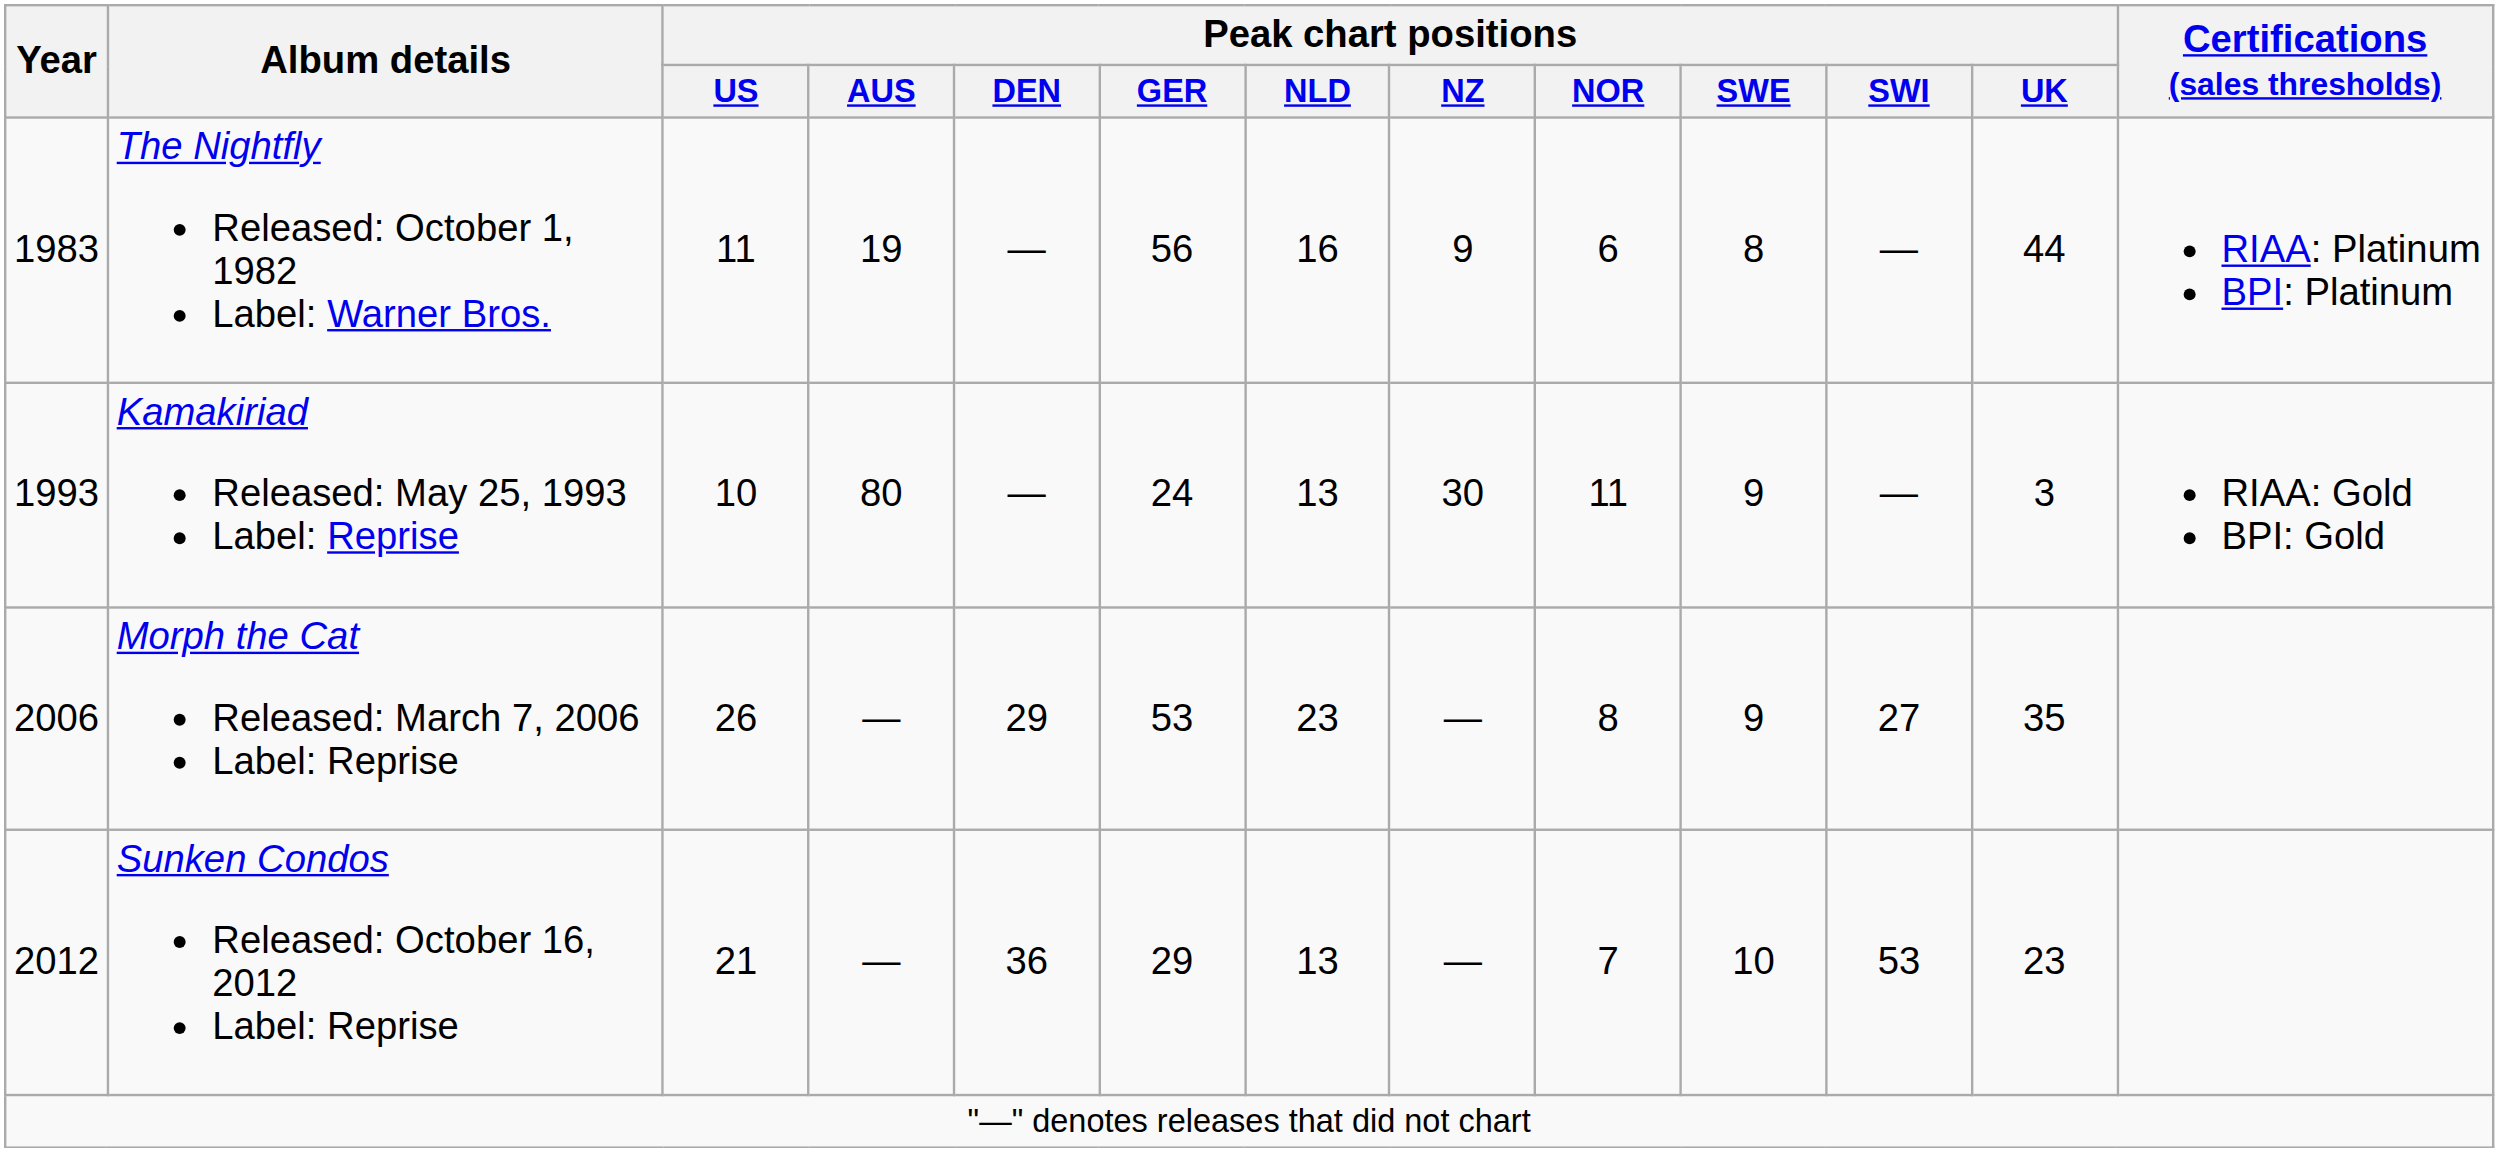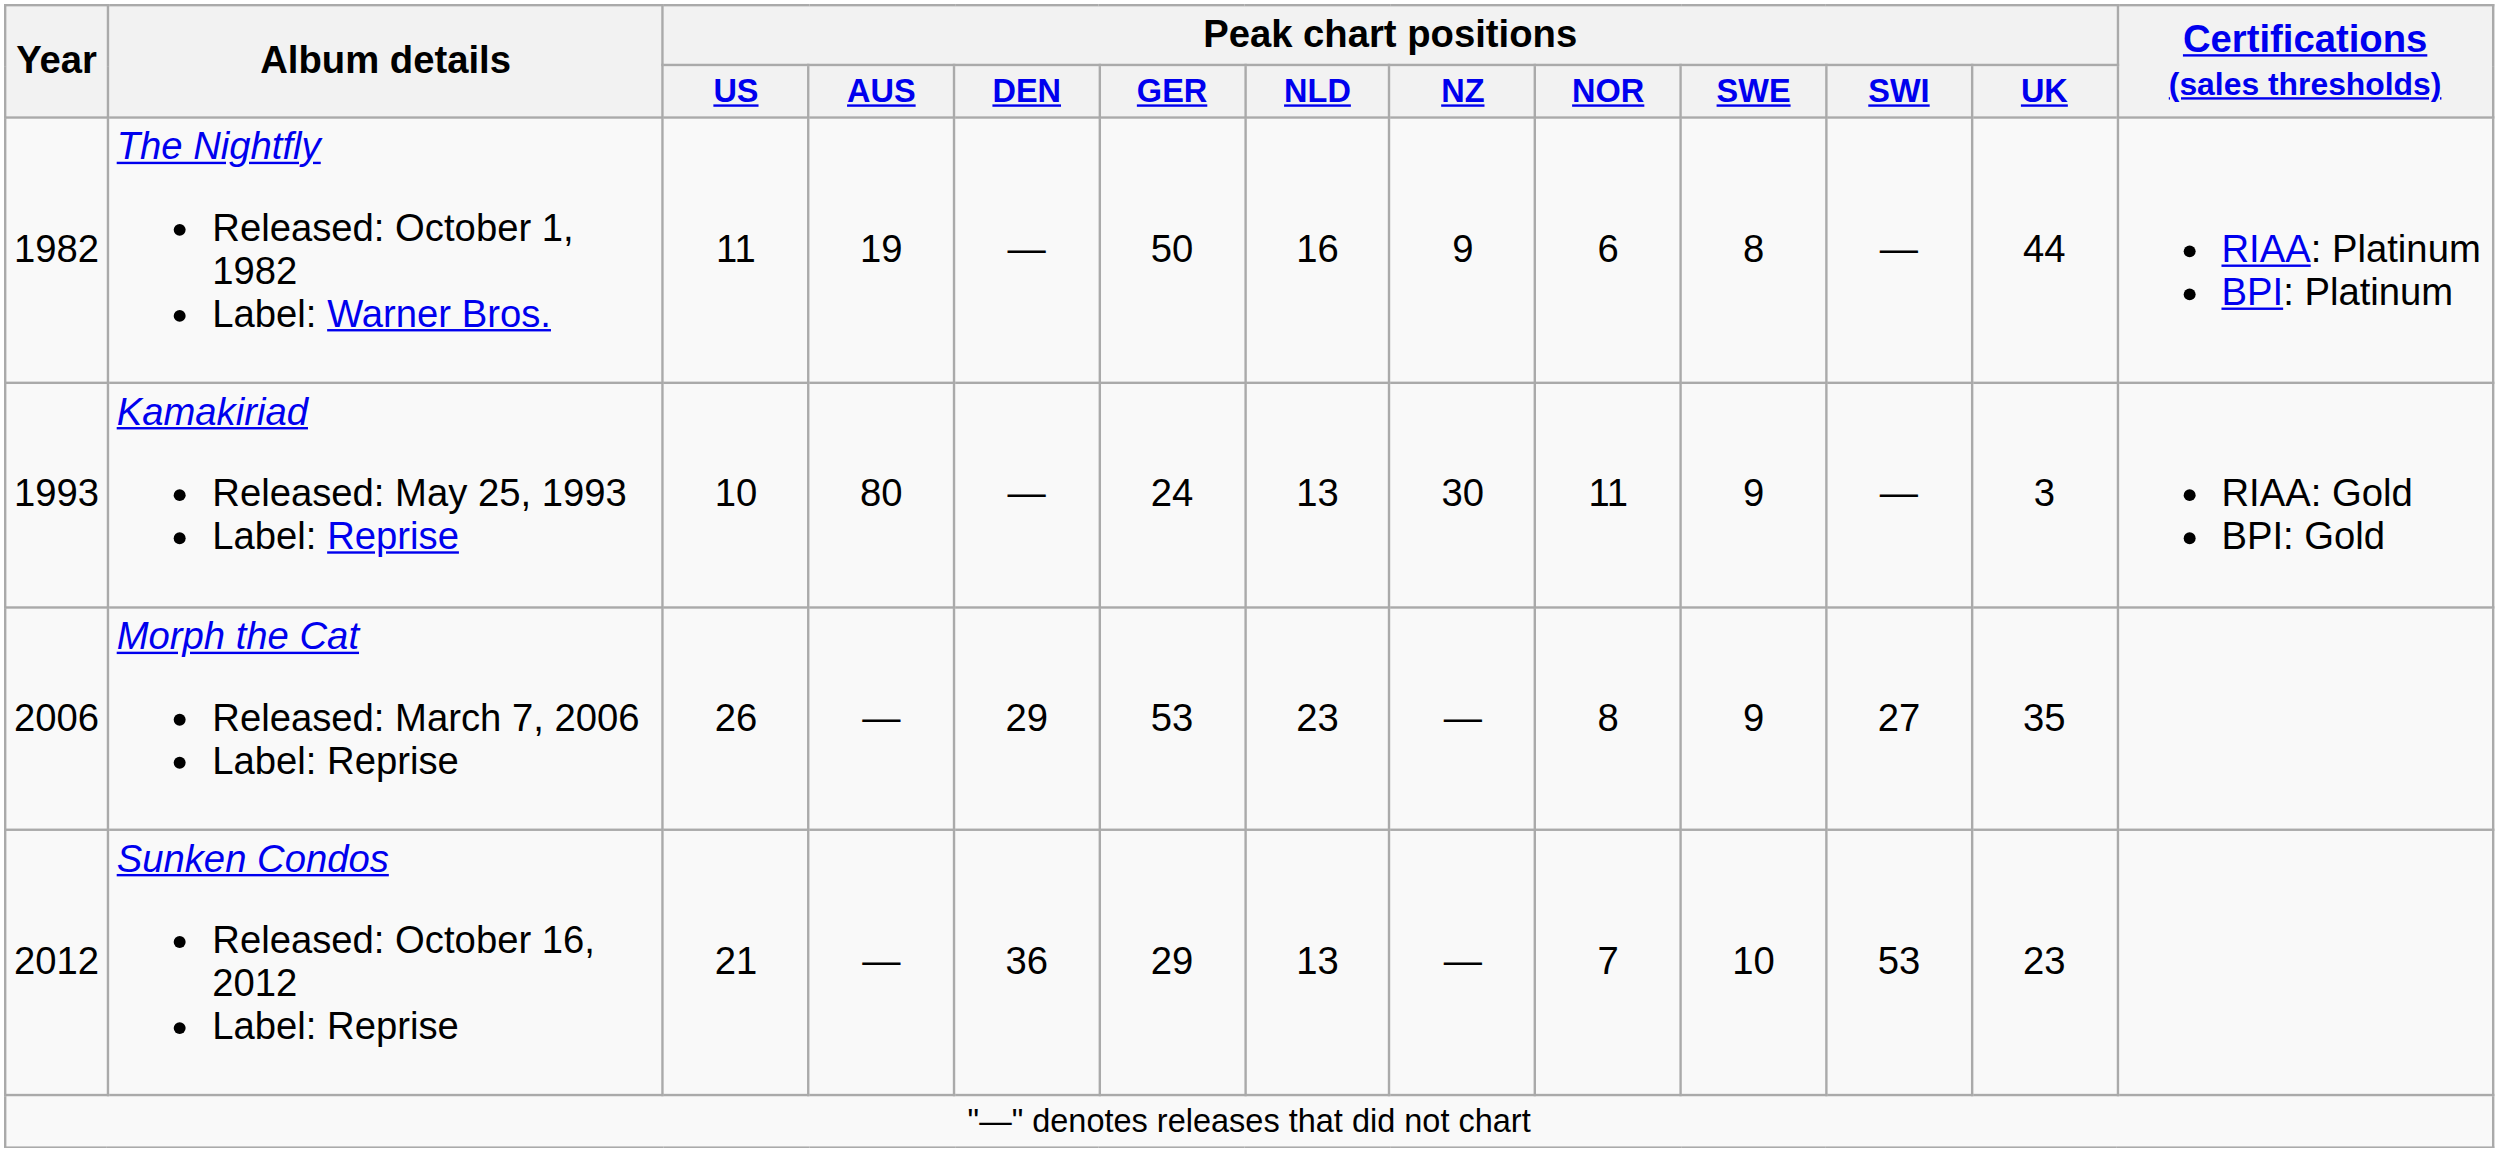The Nightfly Released: October 1, 1982 Label: Warner Bros. | Year: 1983 -> 1982
The Nightfly Released: October 1, 1982 Label: Warner Bros. | Peak chart positions / GER: 56 -> 50
